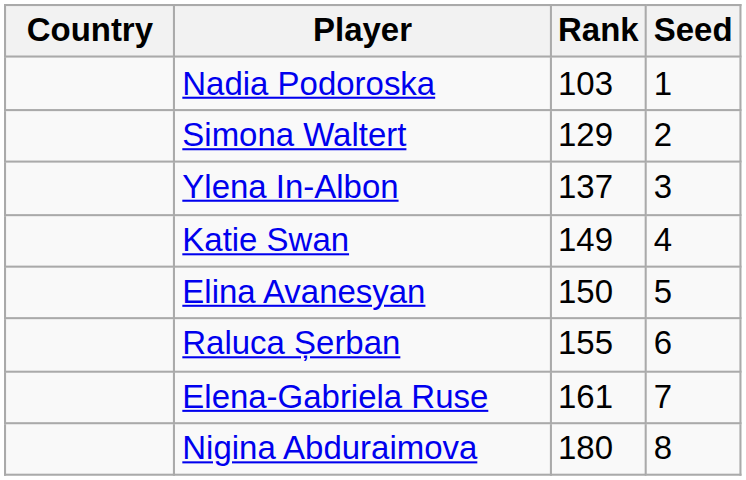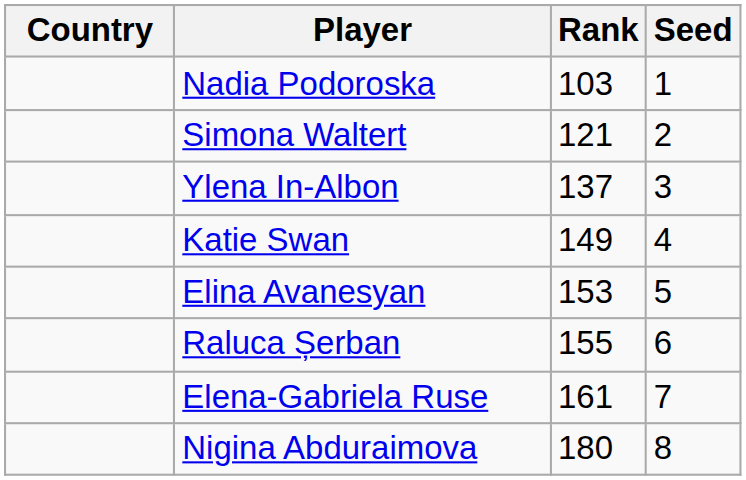Simona Waltert | Rank: 129 -> 121
Elina Avanesyan | Rank: 150 -> 153
